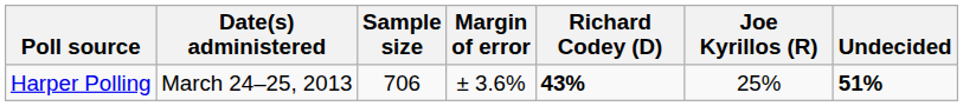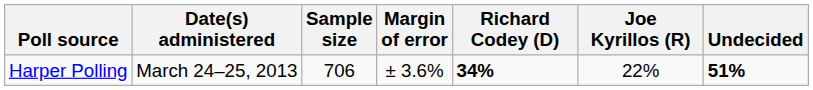Harper Polling | Richard Codey (D): 43% -> 34%
Harper Polling | Joe Kyrillos (R): 25% -> 22%
